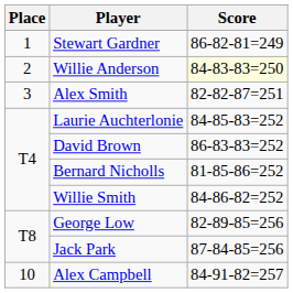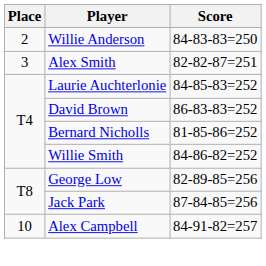- row: 1 | Stewart Gardner | 86-82-81=249
Willie Anderson | Score: lightyellow background -> no background
